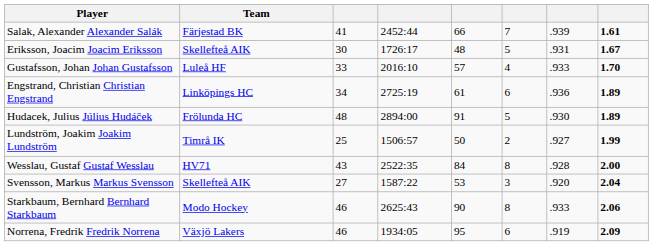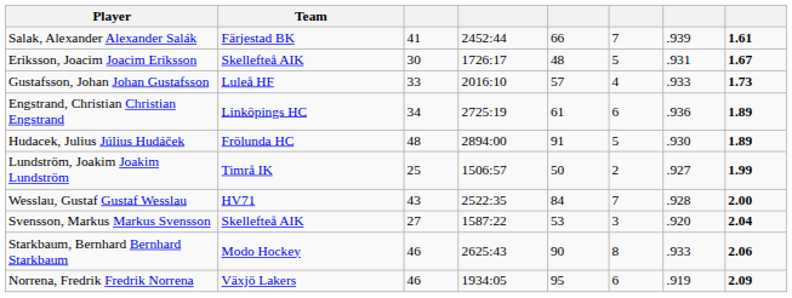Gustafsson, Johan Johan Gustafsson | column 8: 1.70 -> 1.73
Wesslau, Gustaf Gustaf Wesslau | column 6: 8 -> 7
